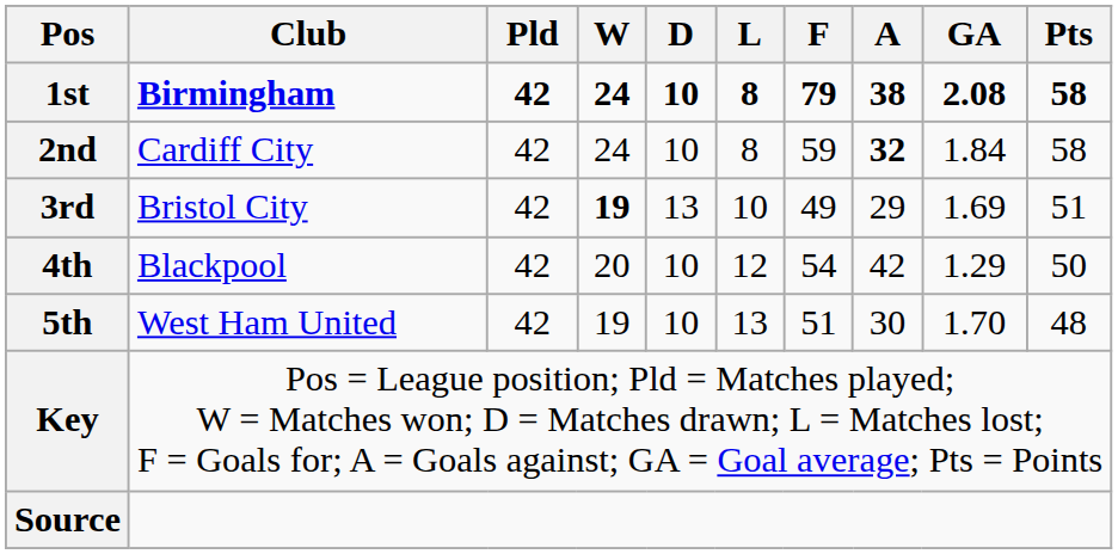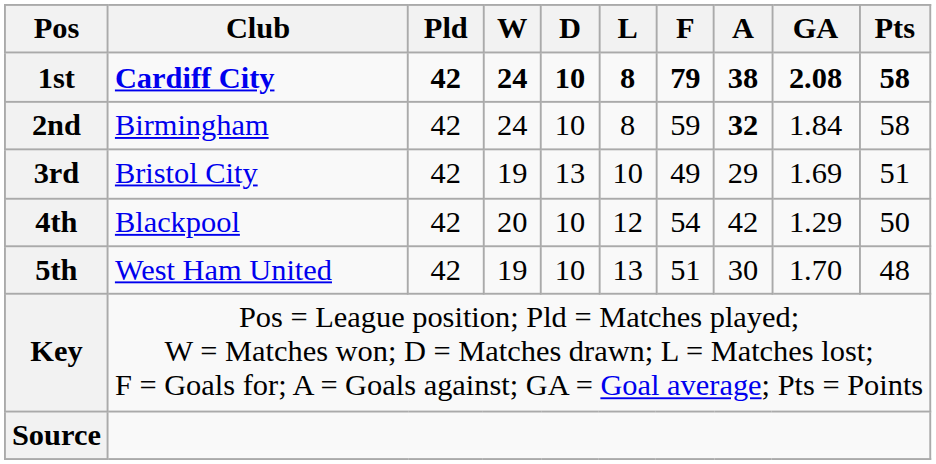1st | Club: Birmingham -> Cardiff City
2nd | Club: Cardiff City -> Birmingham
3rd | W: bold -> normal
